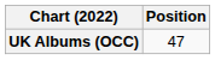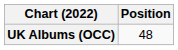UK Albums (OCC) | Position: 47 -> 48
